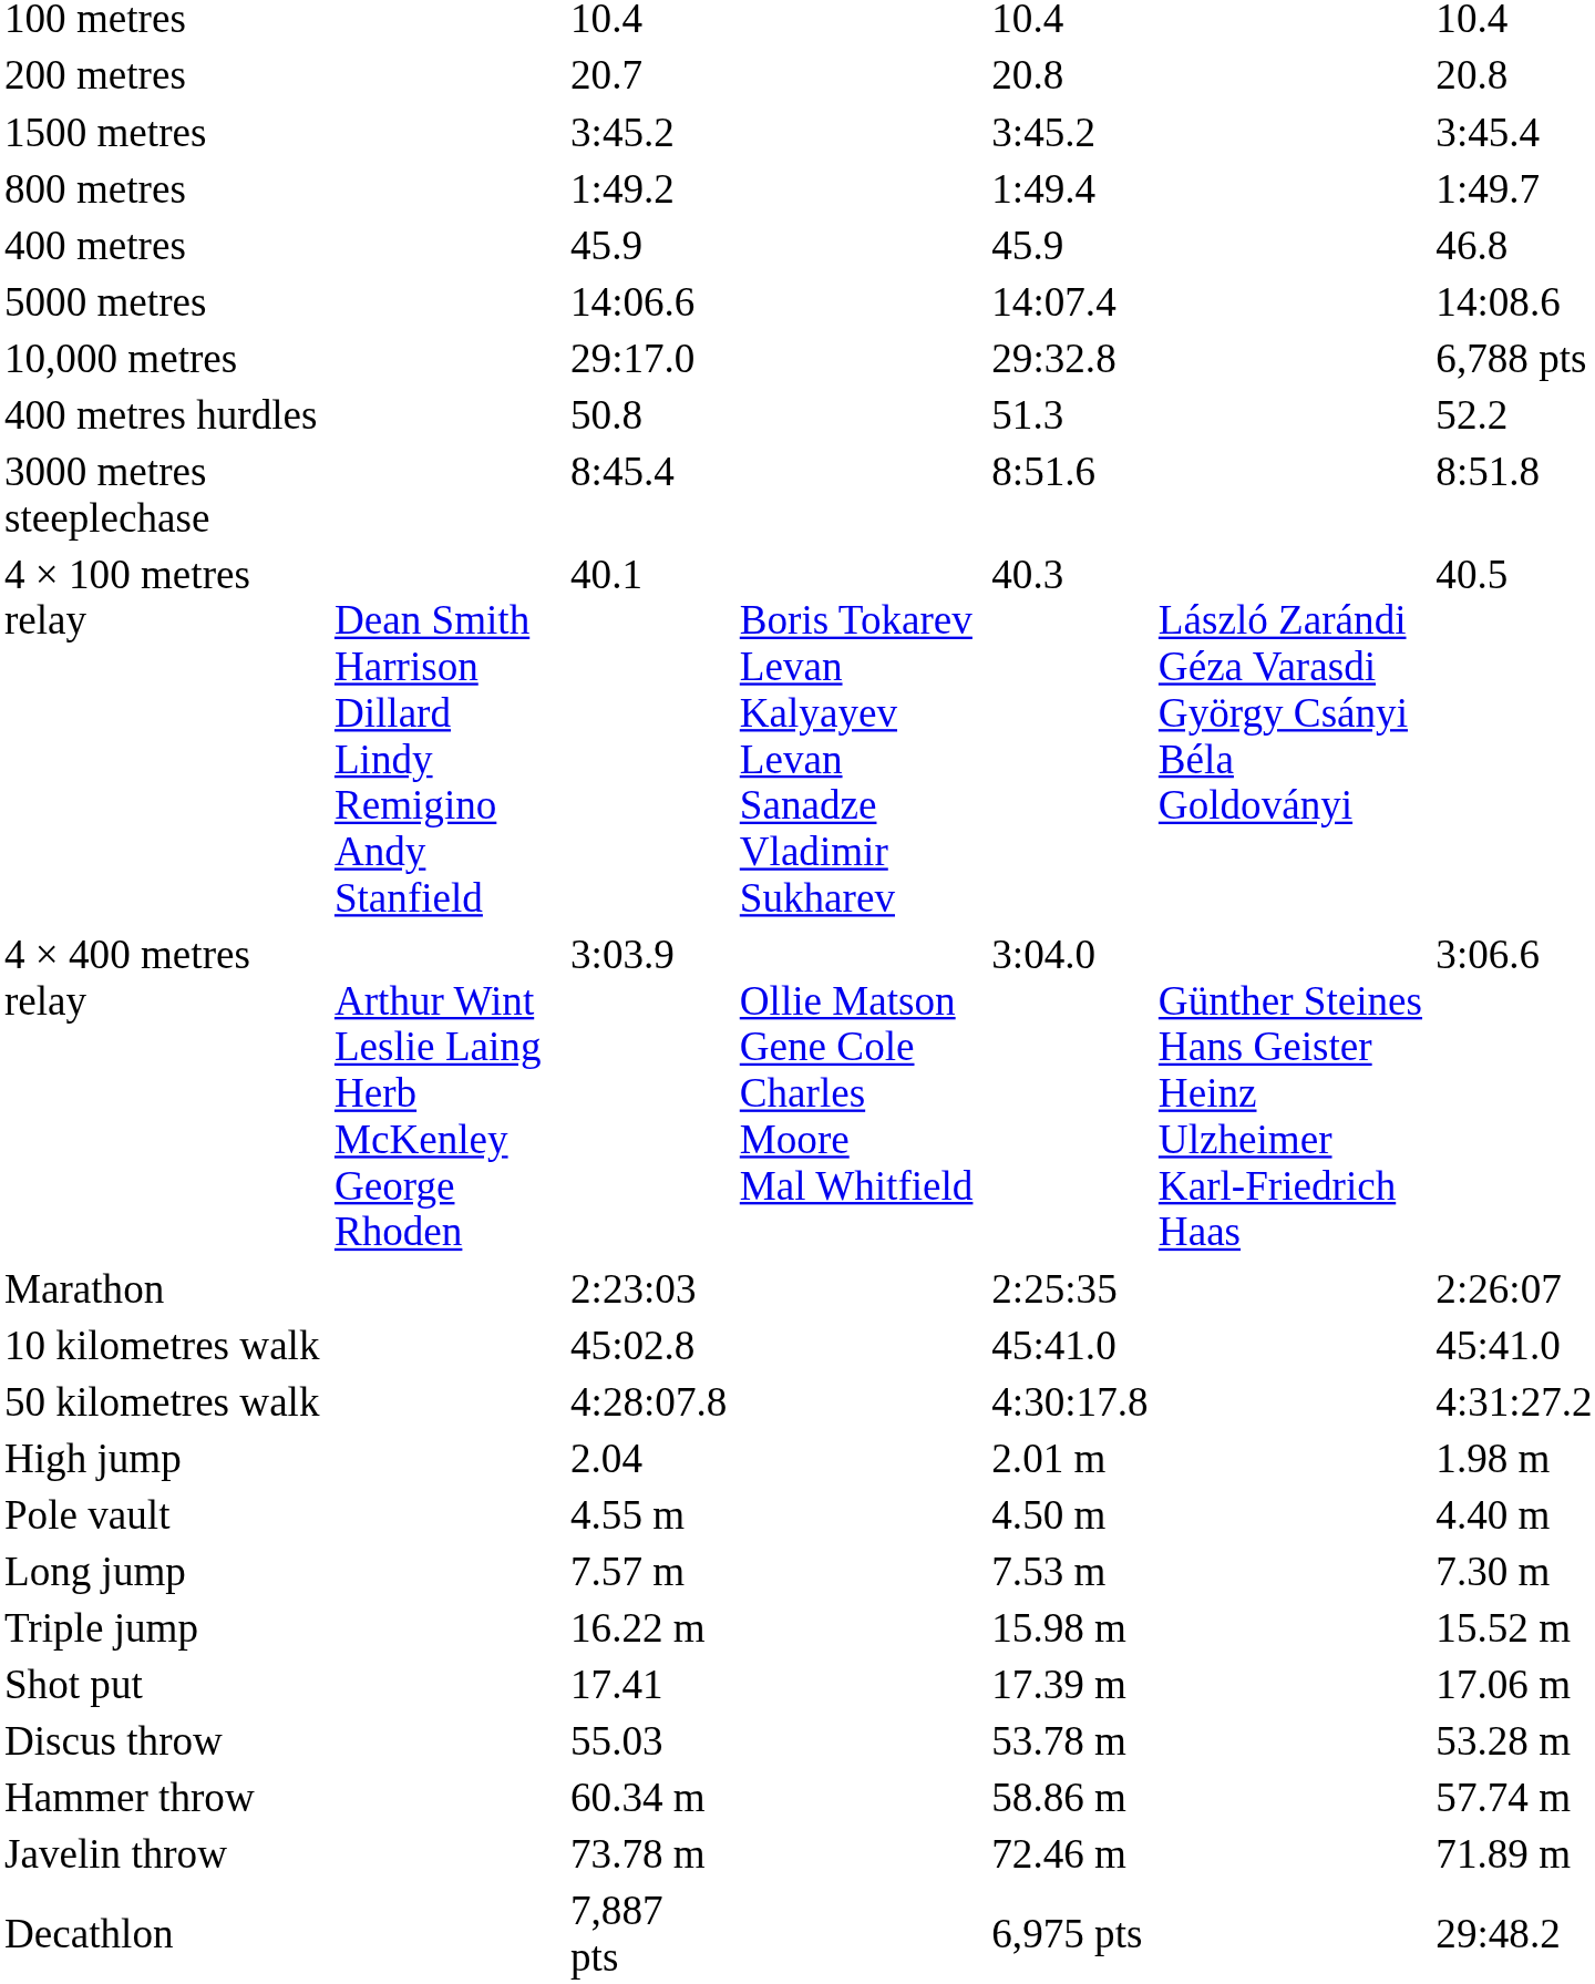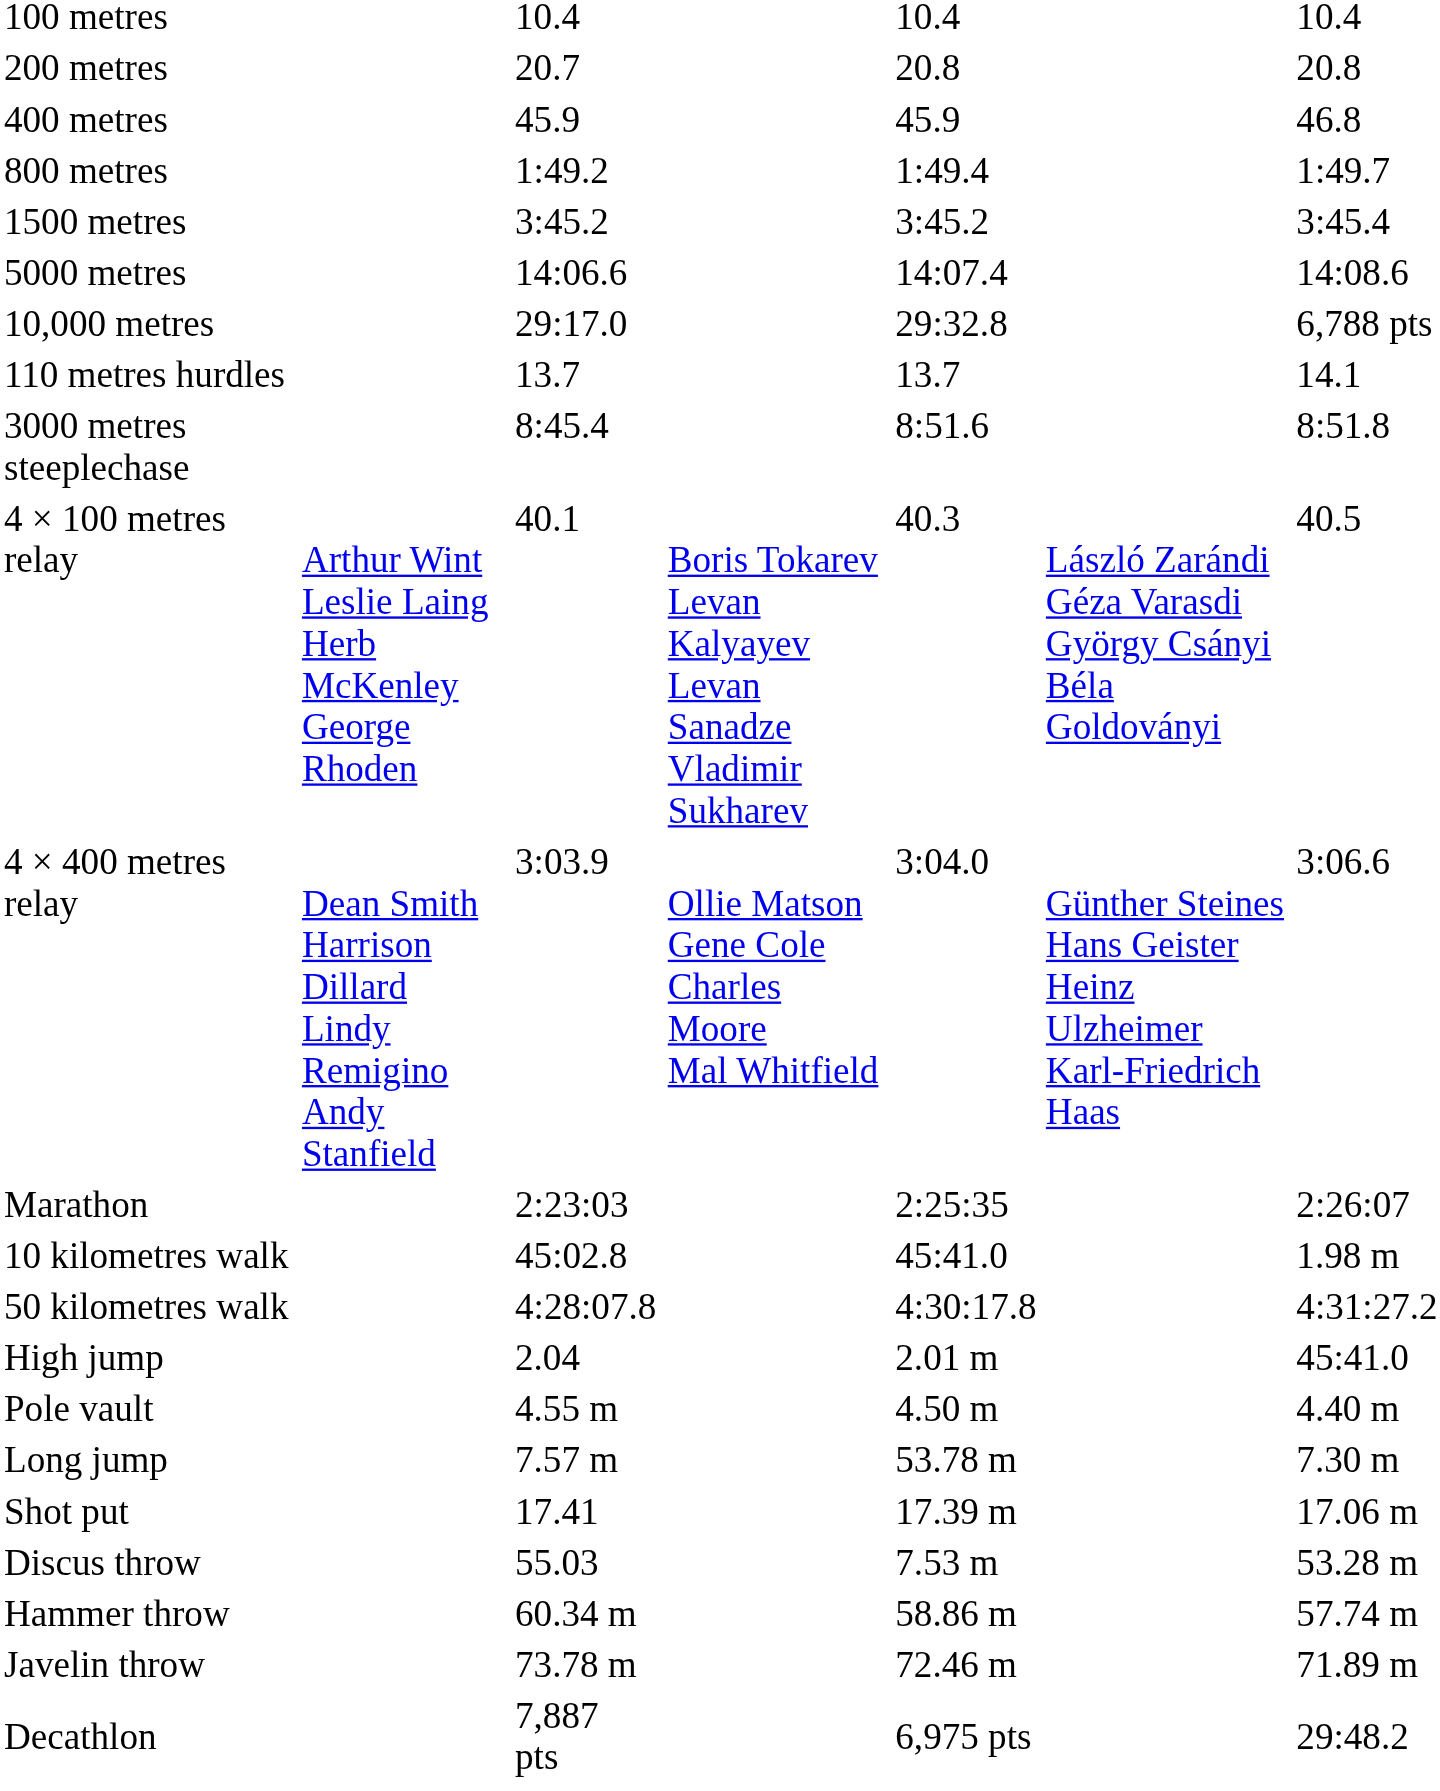rows swapped: 400 metres <-> 1500 metres
+ row: 110 metres hurdles | 13.7 | 13.7 | 14.1
- row: 400 metres hurdles | 50.8 | 51.3 | 52.2
4 × 100 metres relay | column 2: Dean Smith Harrison Dillard Lindy Remigino Andy Stanfield -> Arthur Wint Leslie Laing Herb McKenley George Rhoden
4 × 400 metres relay | column 2: Arthur Wint Leslie Laing Herb McKenley George Rhoden -> Dean Smith Harrison Dillard Lindy Remigino Andy Stanfield
10 kilometres walk | column 7: 45:41.0 -> 1.98 m
High jump | column 7: 1.98 m -> 45:41.0
Long jump | column 5: 7.53 m -> 53.78 m
- row: Triple jump | 16.22 m | 15.98 m | 15.52 m
Discus throw | column 5: 53.78 m -> 7.53 m
